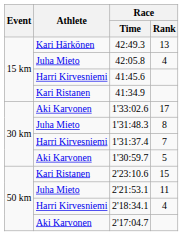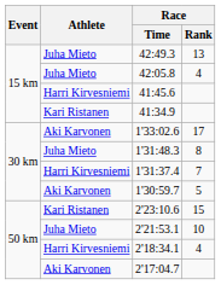42:49.3 | Athlete: Kari Härkönen -> Juha Mieto
2'21:53.1 | Race / Rank: 11 -> 10
